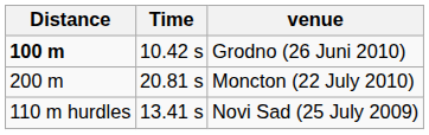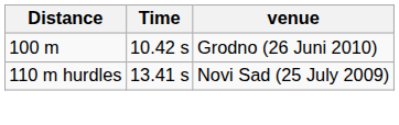Grodno (26 Juni 2010) | Distance: bold -> normal
- row: 200 m | 20.81 s | Moncton (22 July 2010)
